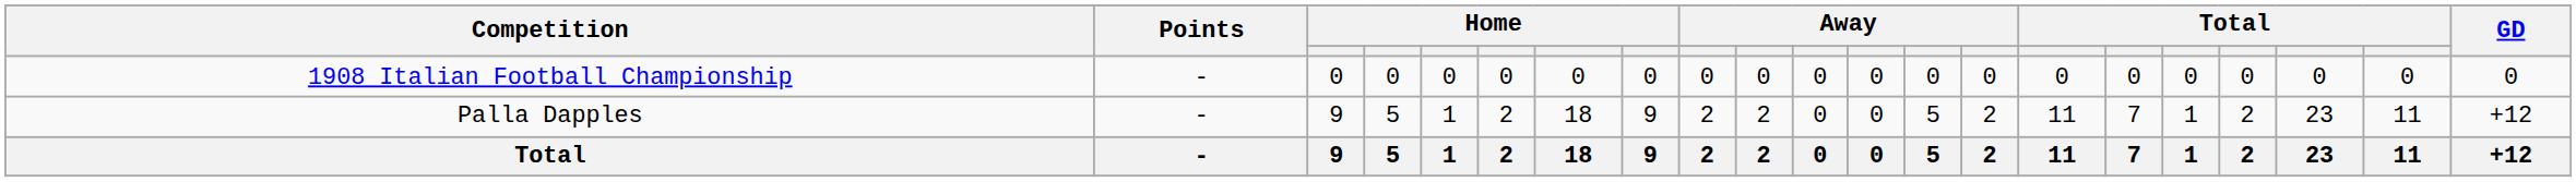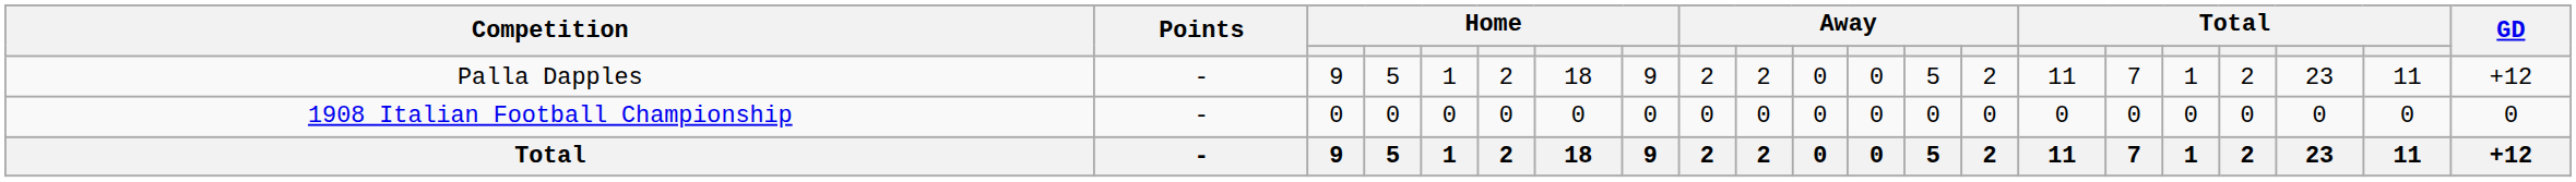rows swapped: 1908 Italian Football Championship <-> Palla Dapples
